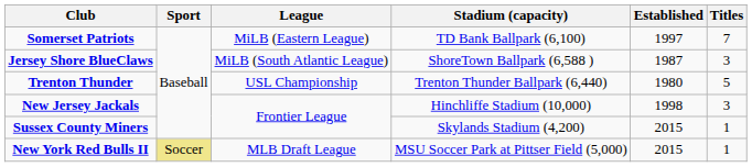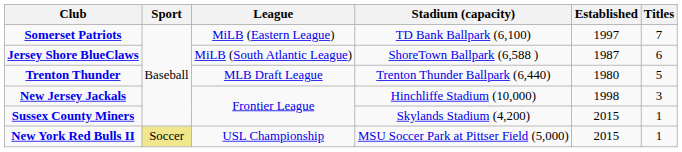Jersey Shore BlueClaws | Titles: 3 -> 6
Trenton Thunder | League: USL Championship -> MLB Draft League
New York Red Bulls II | League: MLB Draft League -> USL Championship
